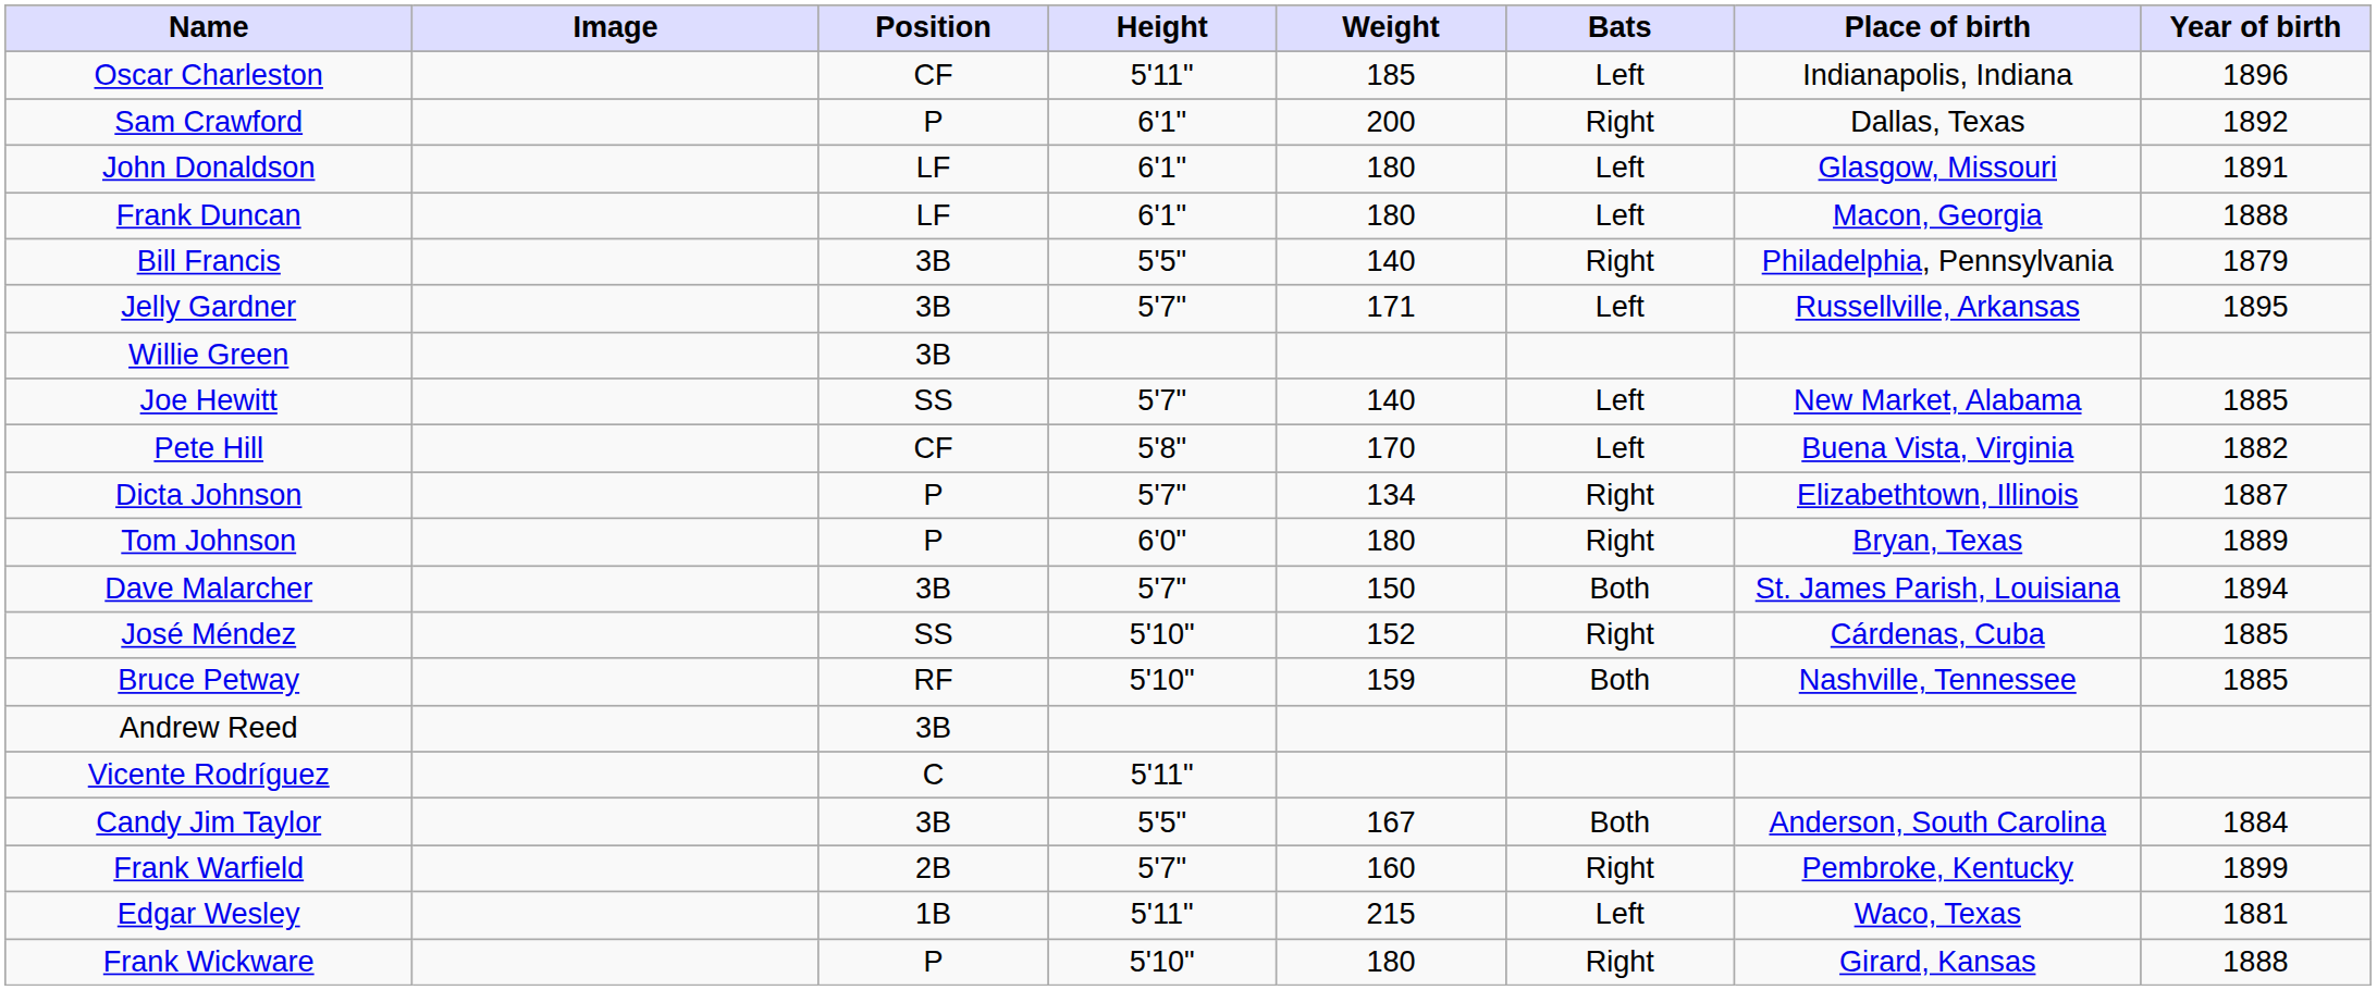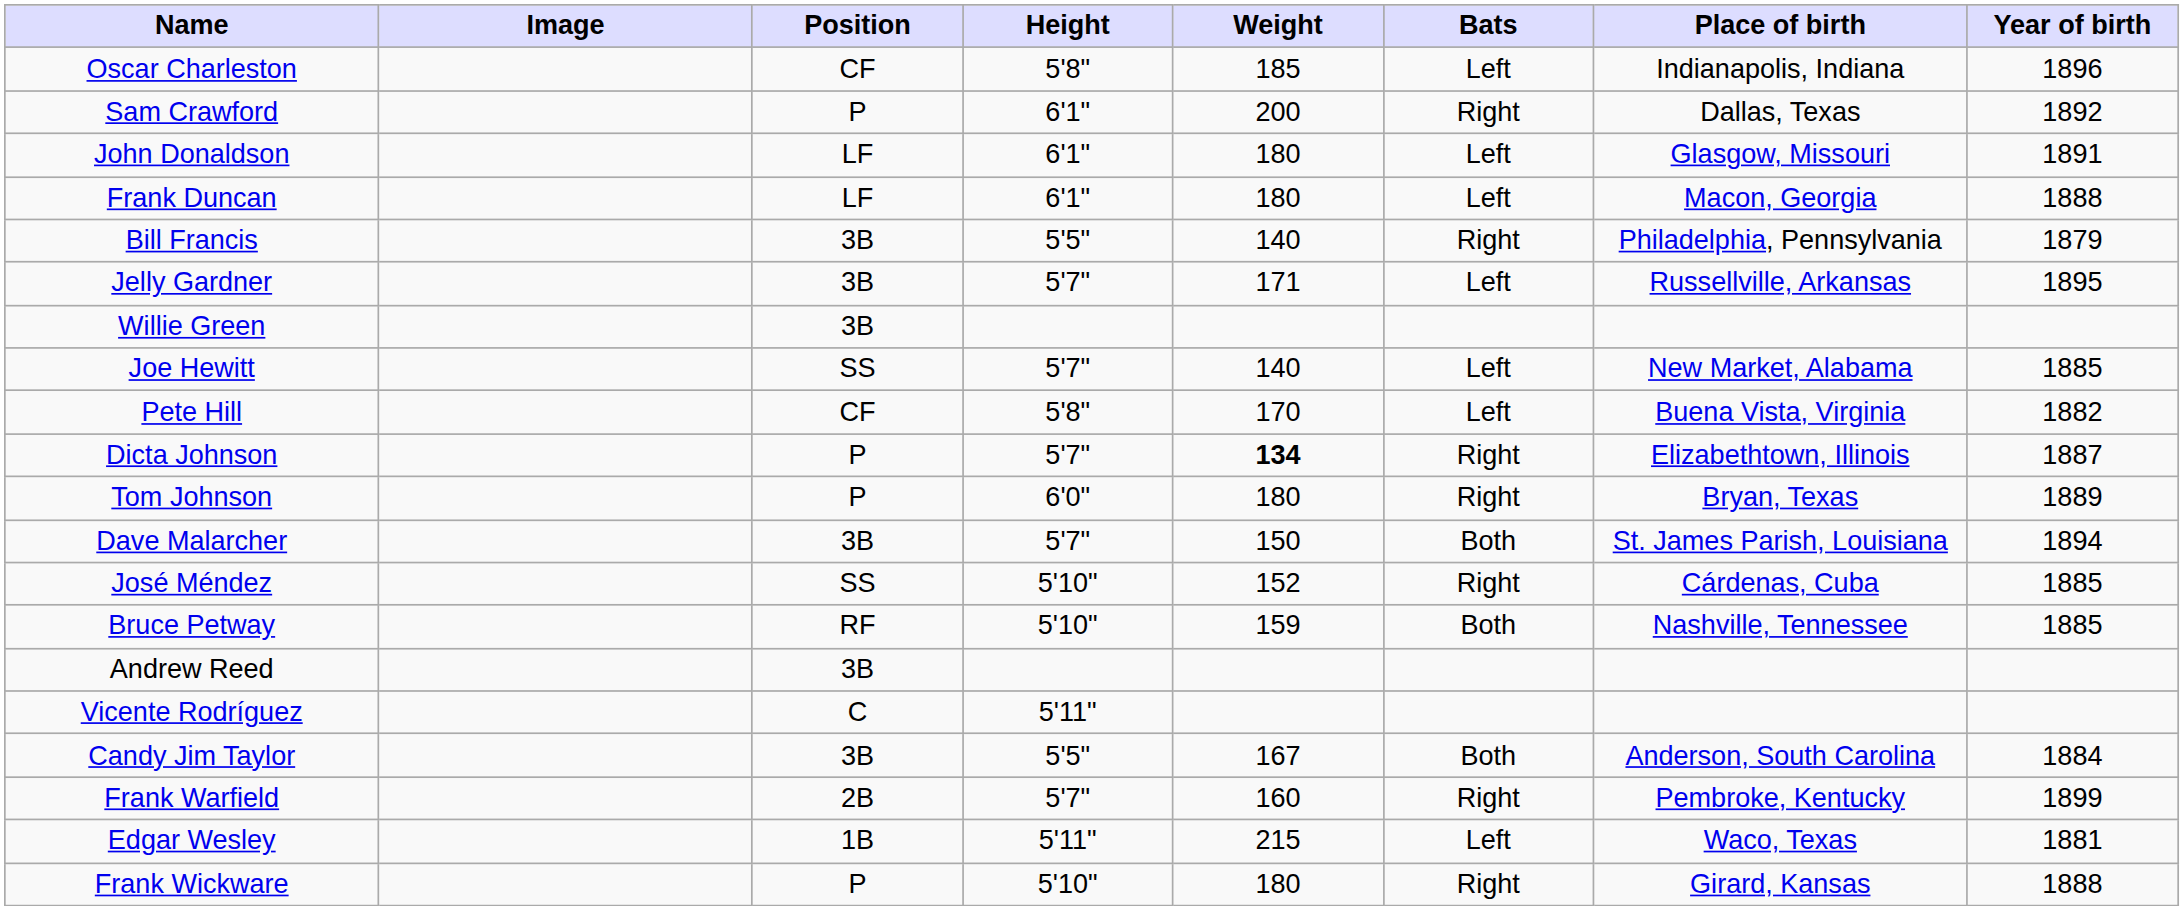Oscar Charleston | Height: 5'11" -> 5'8"
Dicta Johnson | Weight: normal -> bold
